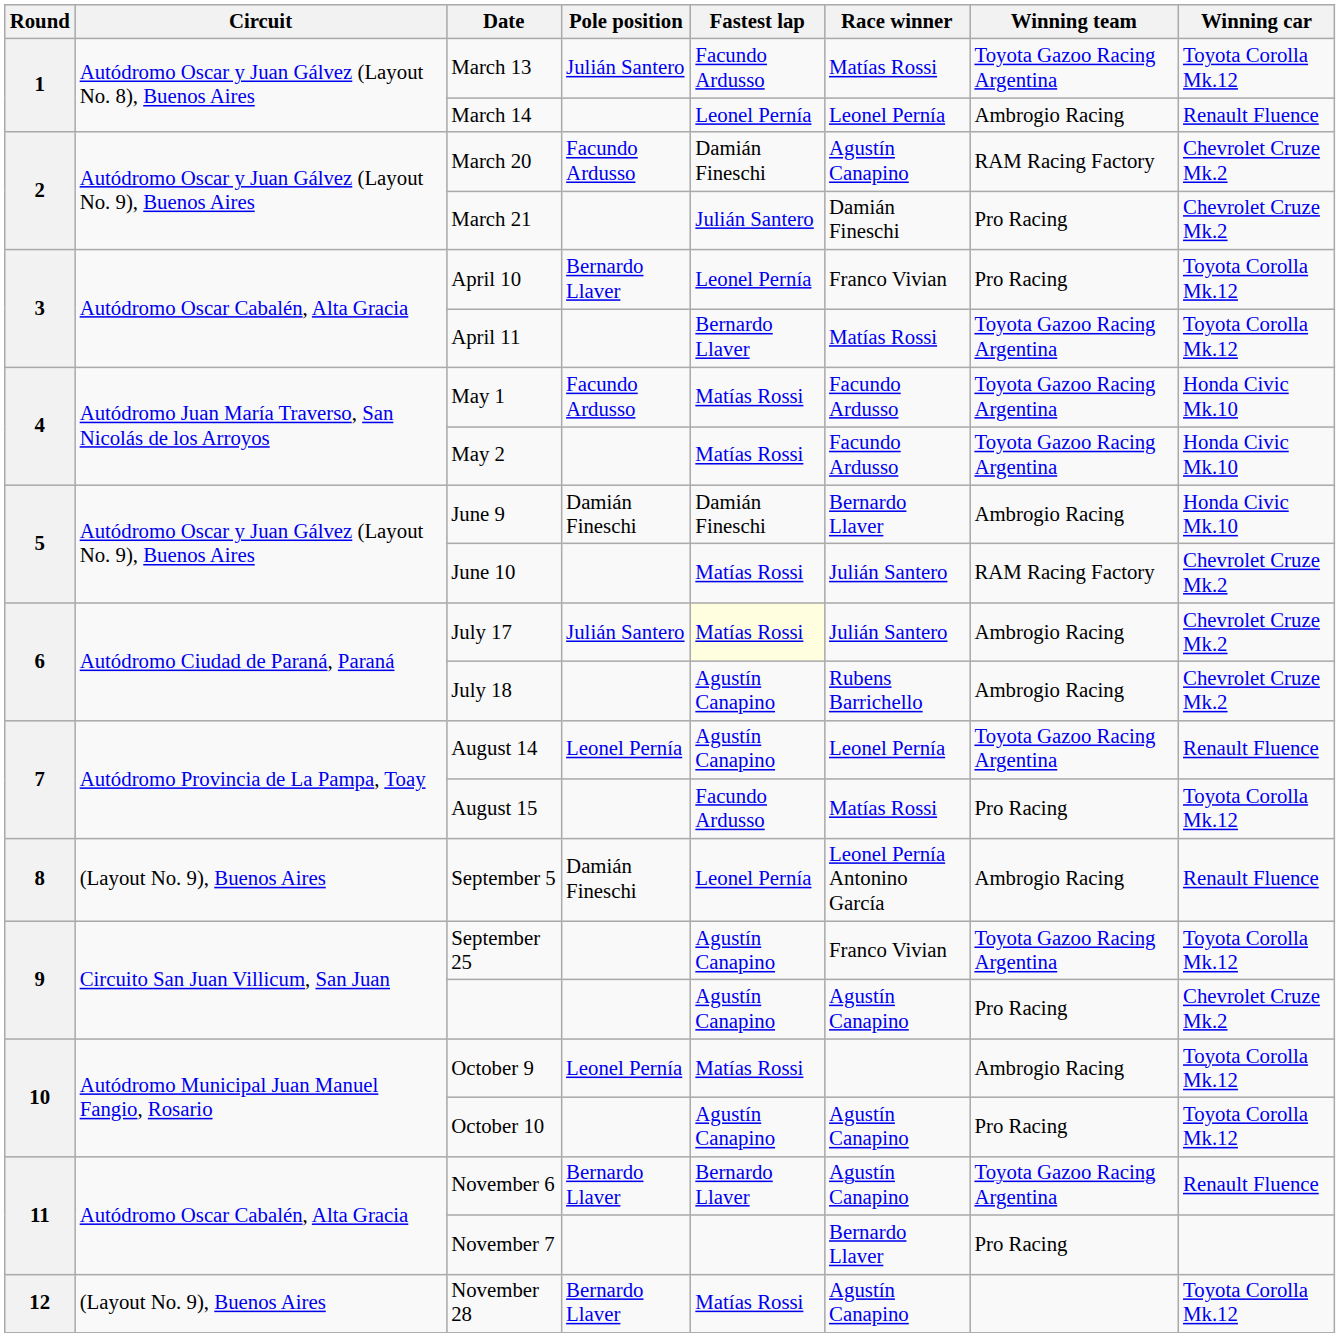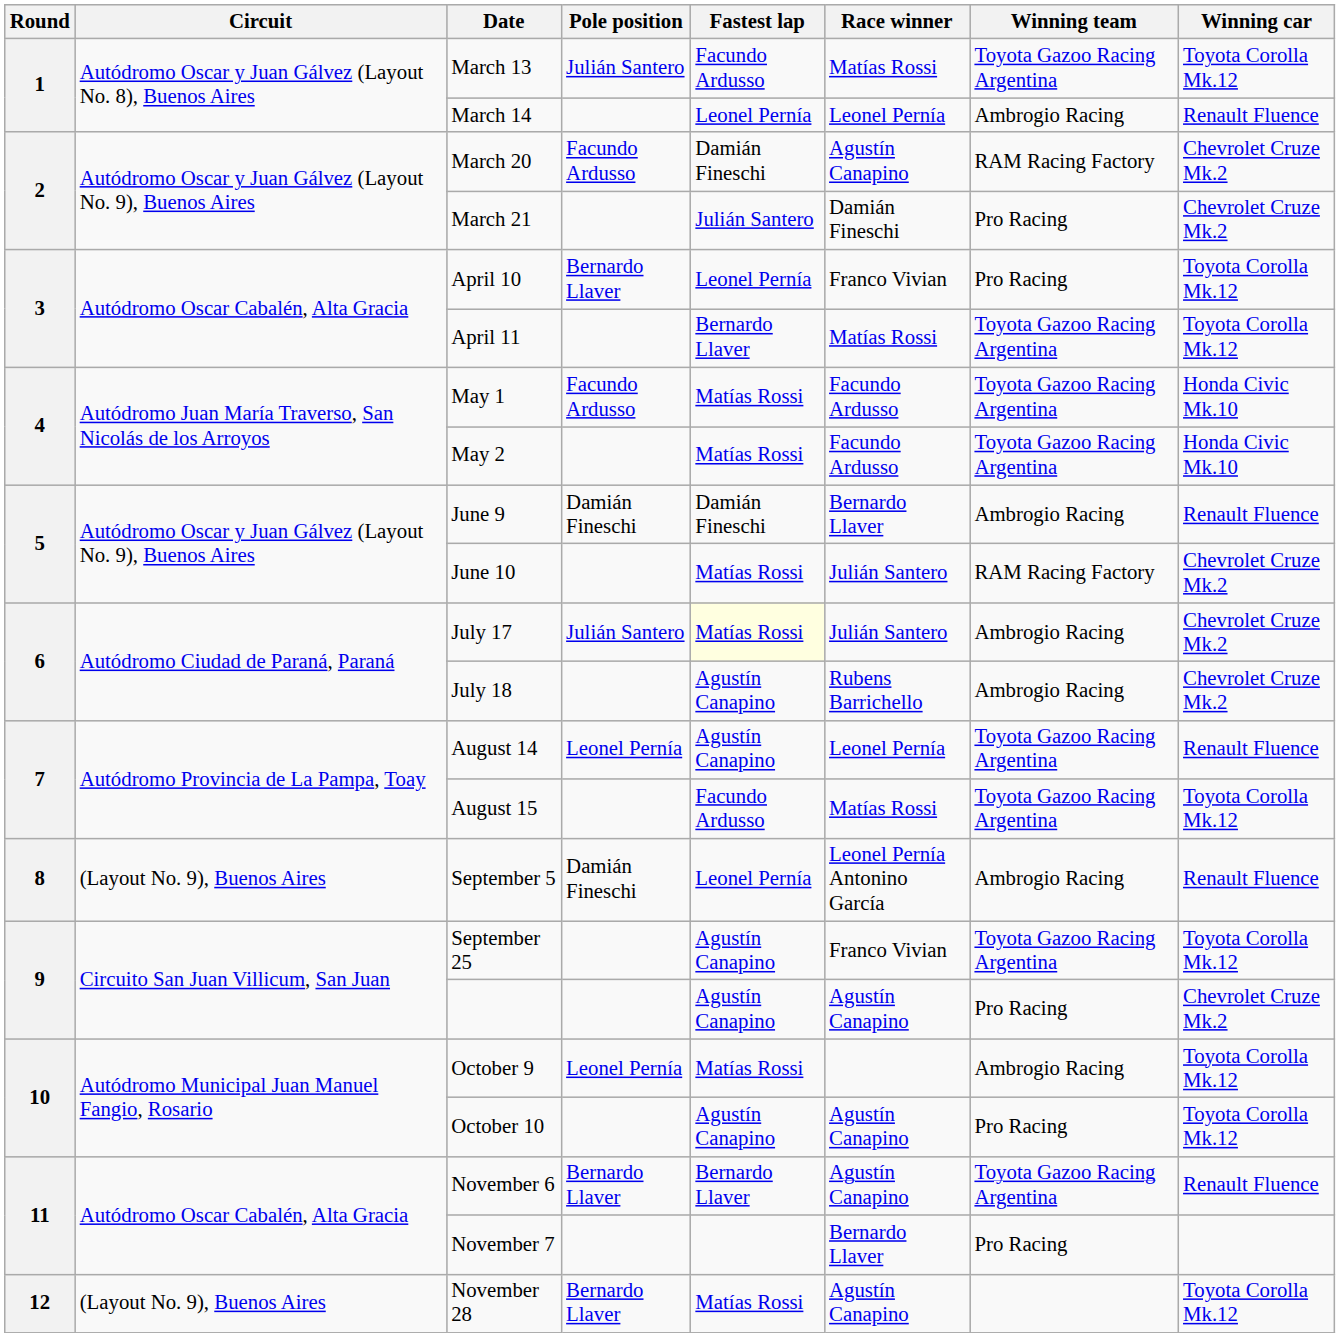June 9 | Winning car: Honda Civic Mk.10 -> Renault Fluence
August 15 | Winning team: Pro Racing -> Toyota Gazoo Racing Argentina
